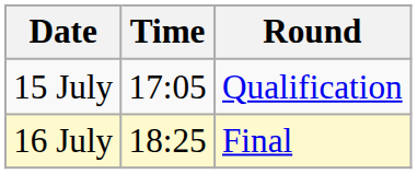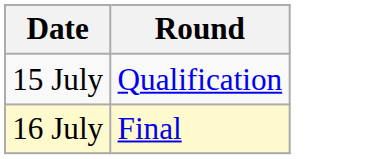- column: Time | 17:05 | 18:25
